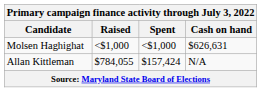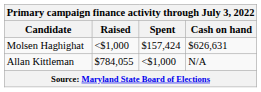Molsen Haghighat | Spent: <$1,000 -> $157,424
Allan Kittleman | Spent: $157,424 -> <$1,000
